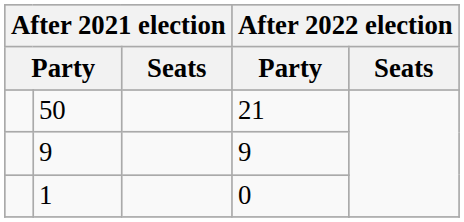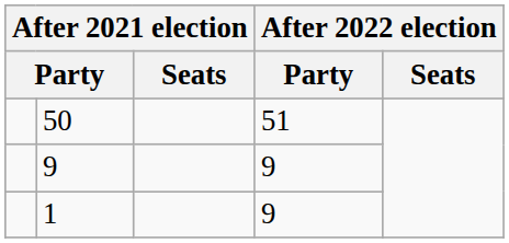50 | column 4: 21 -> 51
1 | column 4: 0 -> 9
